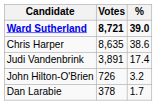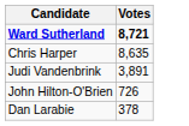- column: % | 39.0 | 38.6 | 17.4 | 3.2 | 1.7
